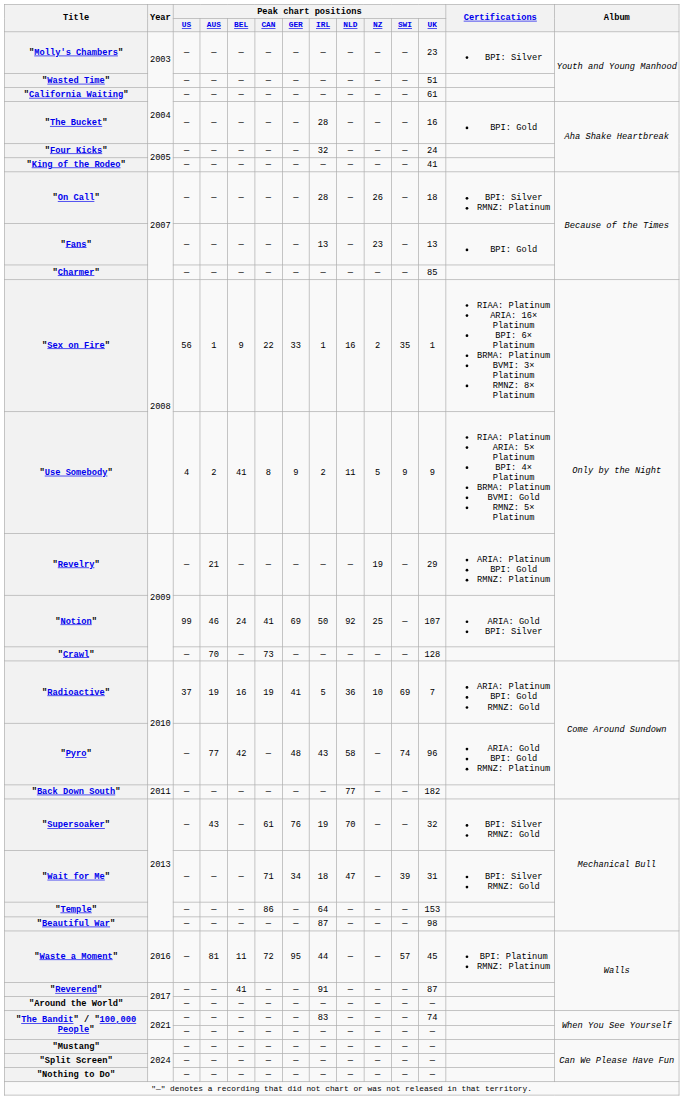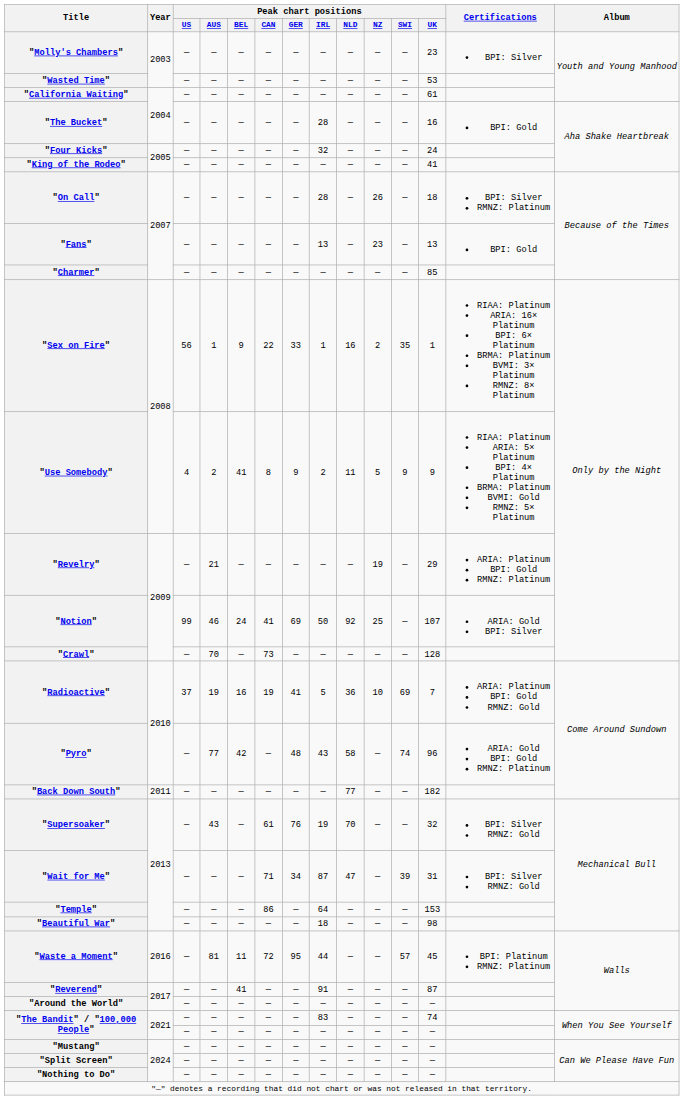"Wasted Time" | Peak chart positions / UK: 51 -> 53
"Wait for Me" | Peak chart positions / IRL: 18 -> 87
"Beautiful War" | Peak chart positions / IRL: 87 -> 18
